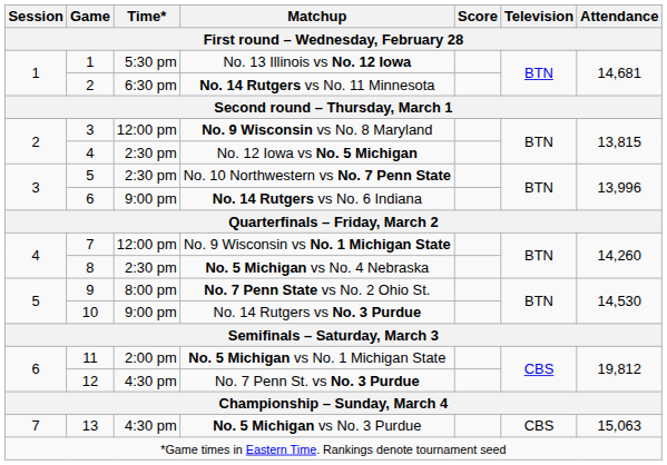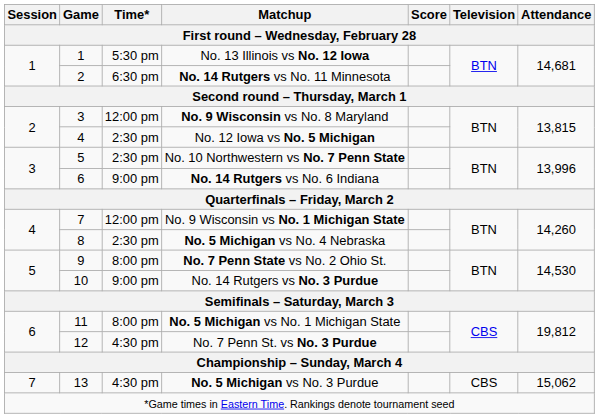No. 5 Michigan vs No. 1 Michigan State | Time*: 2:00 pm -> 8:00 pm
No. 5 Michigan vs No. 3 Purdue | Attendance: 15,063 -> 15,062
